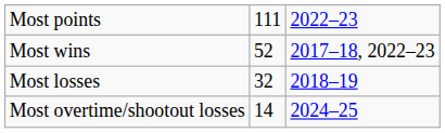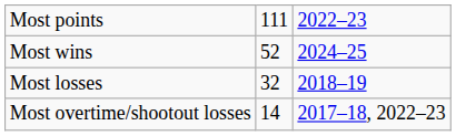Most wins | column 3: 2017–18, 2022–23 -> 2024–25
Most overtime/shootout losses | column 3: 2024–25 -> 2017–18, 2022–23
